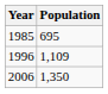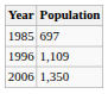1985 | Population: 695 -> 697
